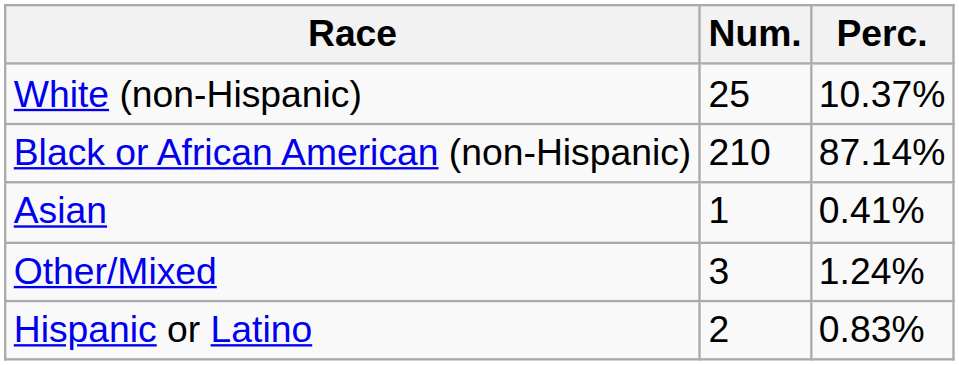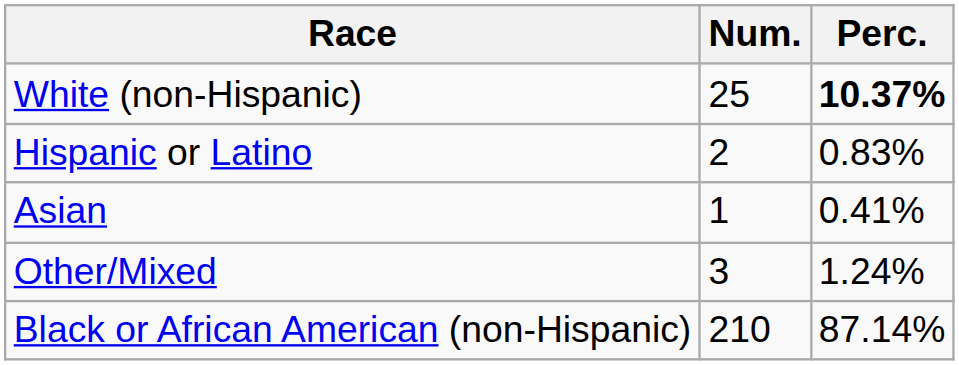White (non-Hispanic) | Perc.: normal -> bold
rows swapped: Black or African American (non-Hispanic) <-> Hispanic or Latino
